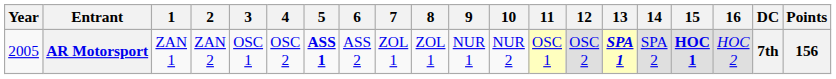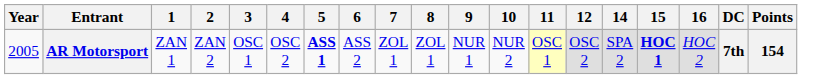- column: 13 | SPA 1
AR Motorsport | Points: 156 -> 154
